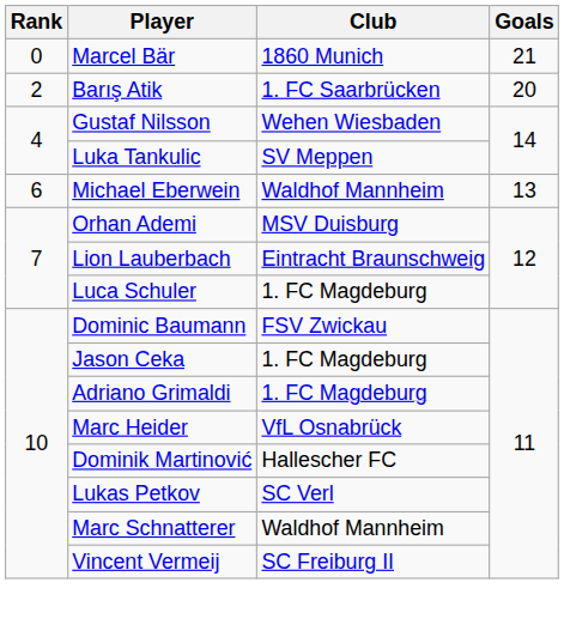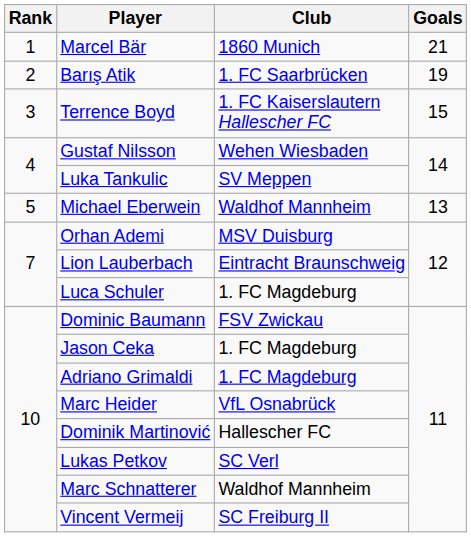Marcel Bär | Rank: 0 -> 1
Barış Atik | Goals: 20 -> 19
+ row: 3 | Terrence Boyd | 1. FC Kaiserslautern Hallescher FC | 15
Michael Eberwein | Rank: 6 -> 5
